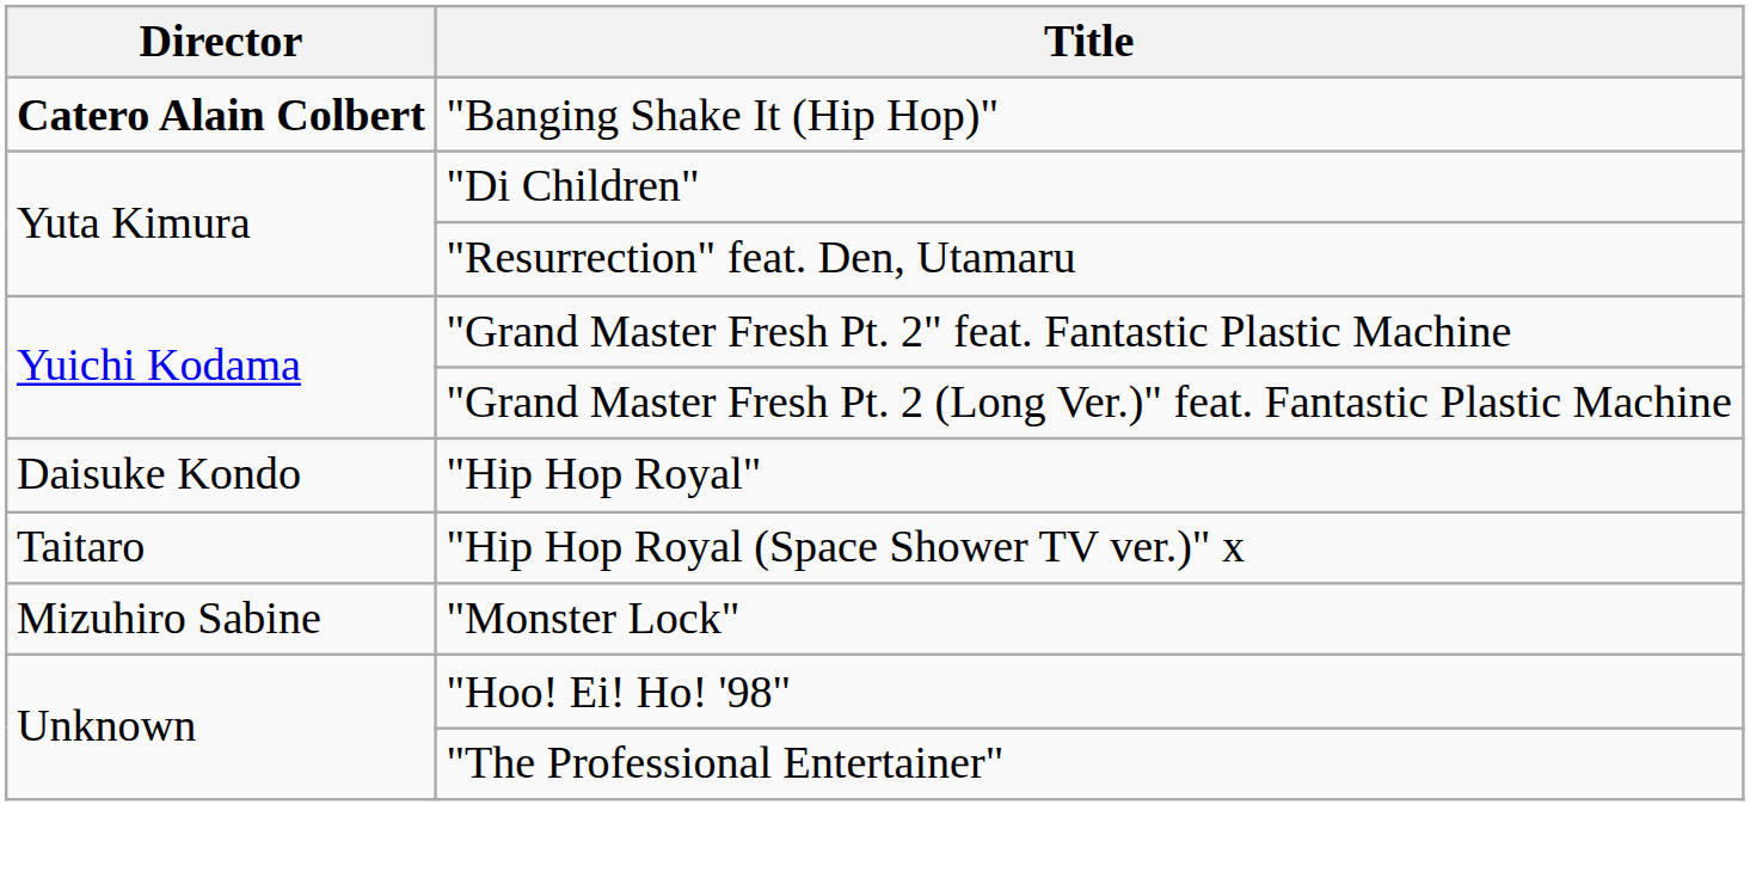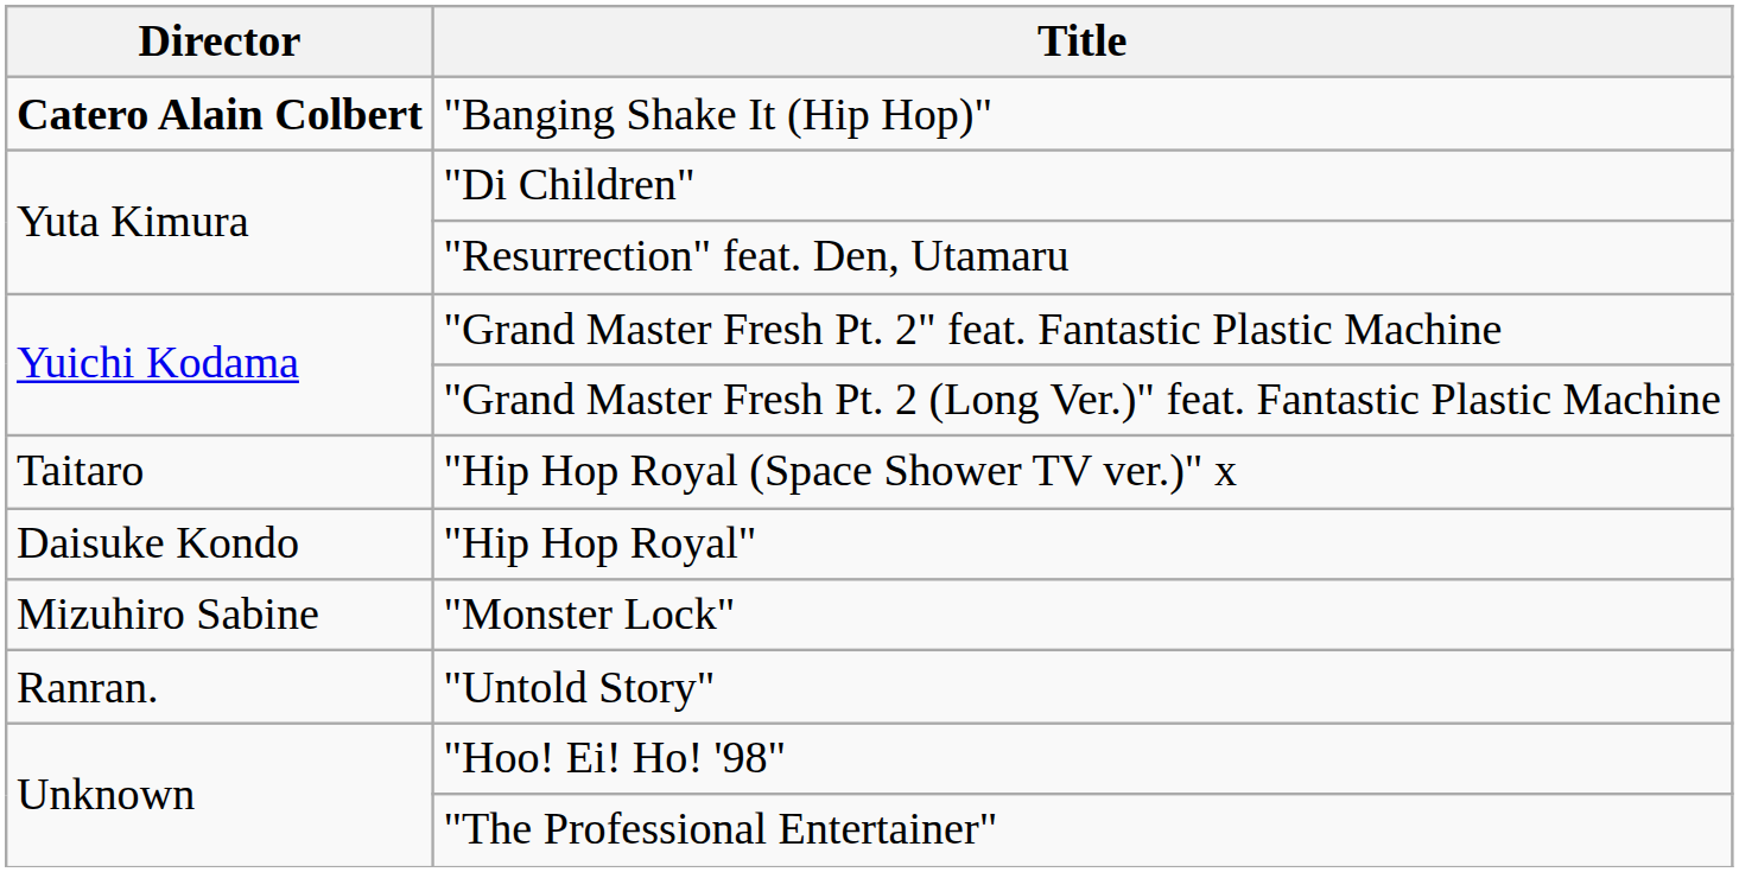rows swapped: "Hip Hop Royal" <-> "Hip Hop Royal (Space Shower TV ver.)" x
+ row: Ranran. | "Untold Story"
